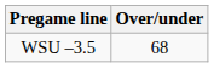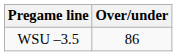WSU –3.5 | Over/under: 68 -> 86
